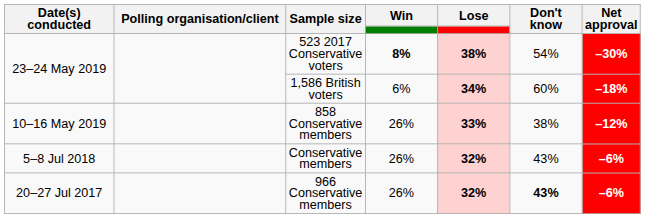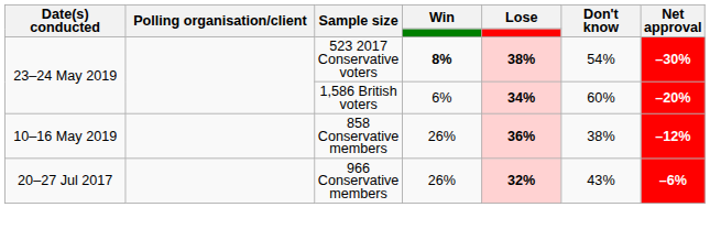1,586 British voters | Net approval: –18% -> –20%
858 Conservative members | Lose: 33% -> 36%
- row: 5–8 Jul 2018 | Conservative members | 26% | 32% | 43% | –6%
966 Conservative members | Don't know: bold -> normal
